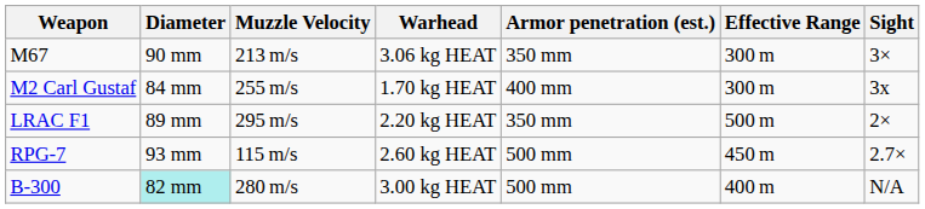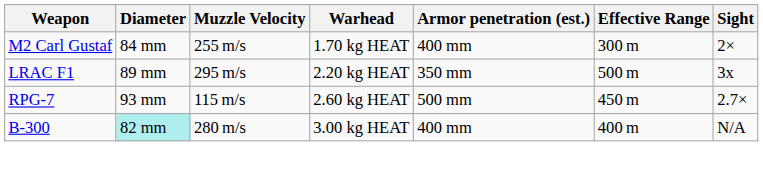- row: M67 | 90 mm | 213 m/s | 3.06 kg HEAT | 350 mm | 300 m | 3×
M2 Carl Gustaf | Sight: 3x -> 2×
LRAC F1 | Sight: 2× -> 3x
B-300 | Armor penetration (est.): 500 mm -> 400 mm
